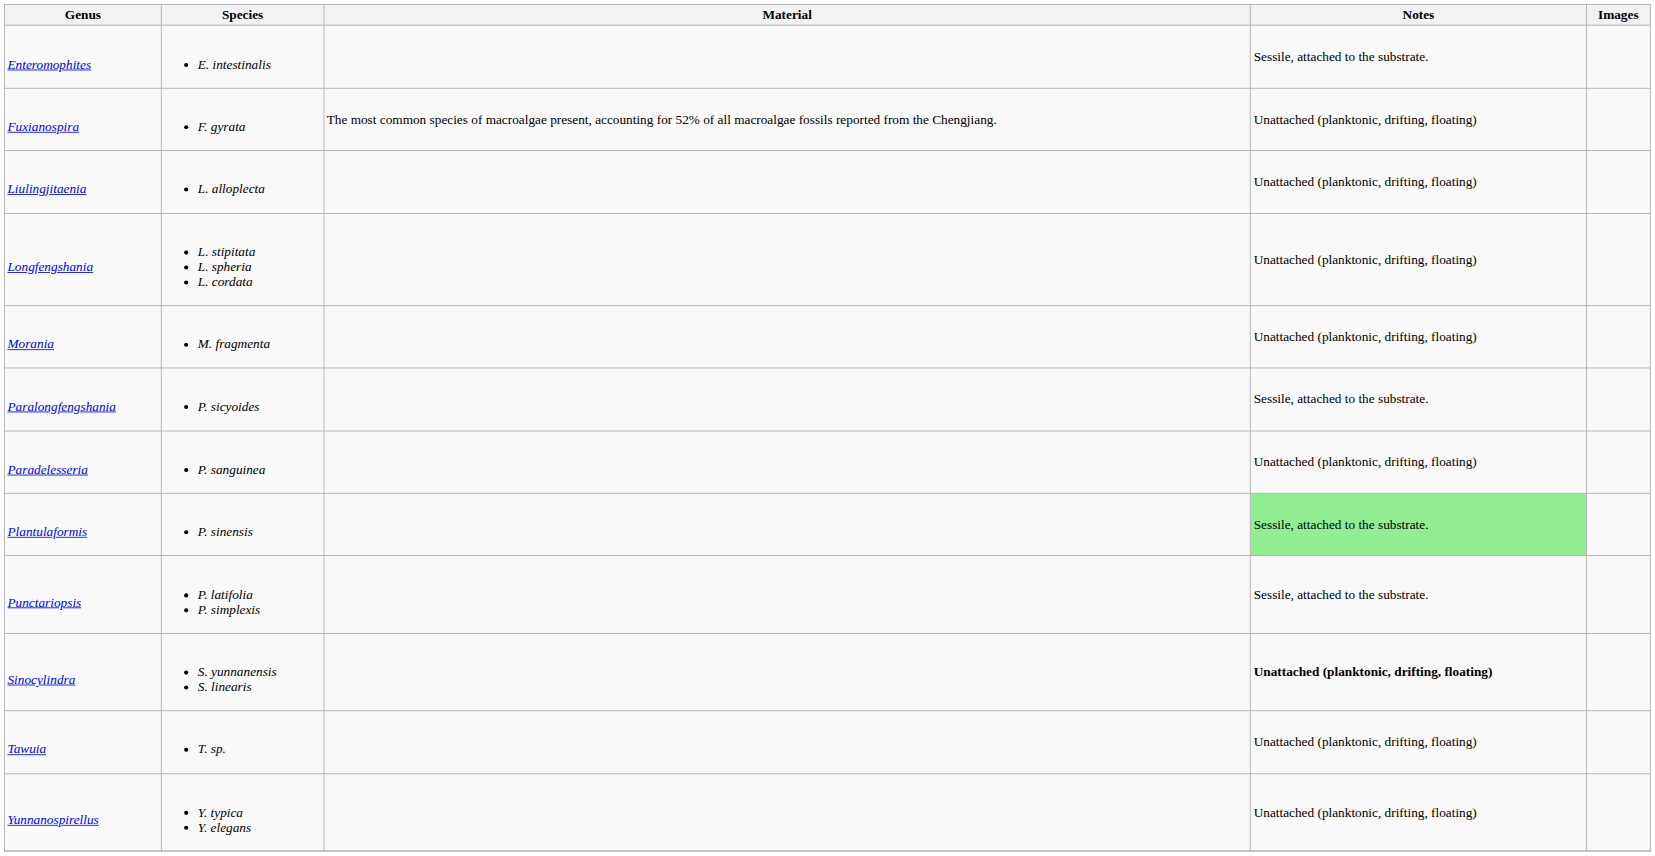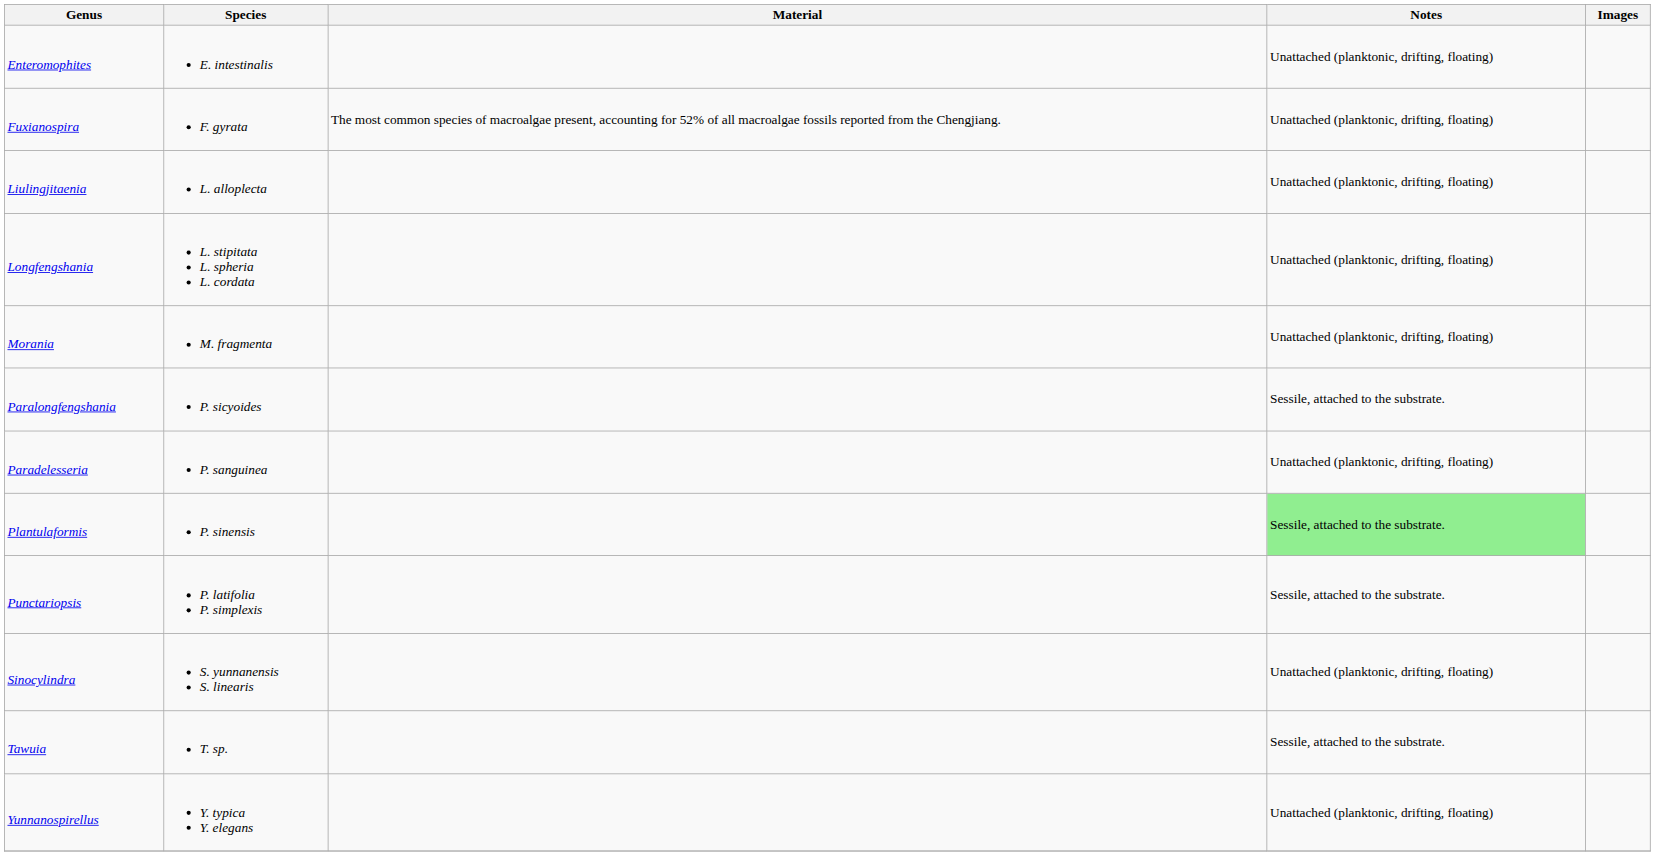Enteromophites | Notes: Sessile, attached to the substrate. -> Unattached (planktonic, drifting, floating)
Sinocylindra | Notes: bold -> normal
Tawuia | Notes: Unattached (planktonic, drifting, floating) -> Sessile, attached to the substrate.
